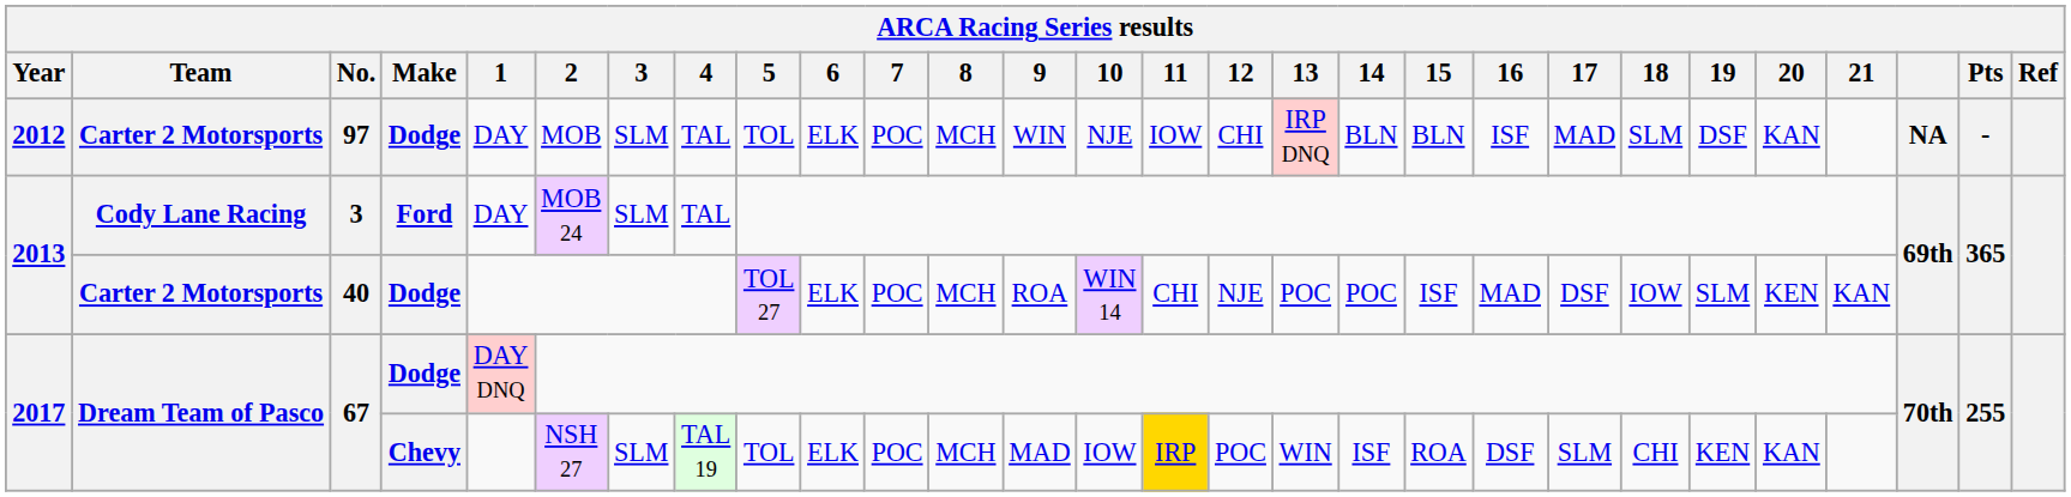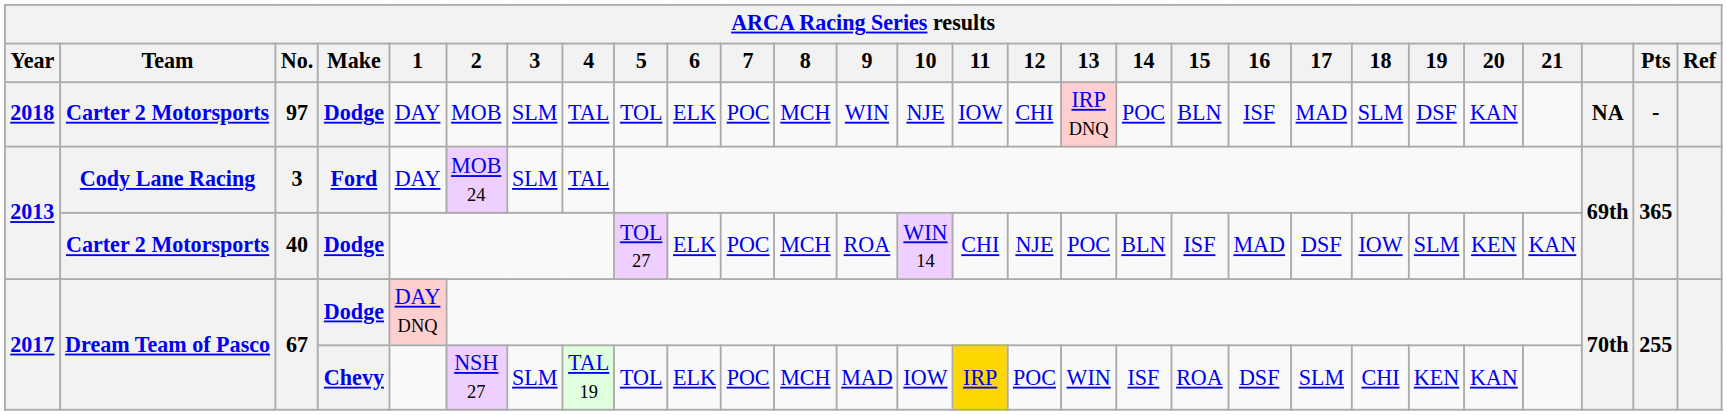97 | Year: 2012 -> 2018
97 | 14: BLN -> POC
40 | 14: POC -> BLN
